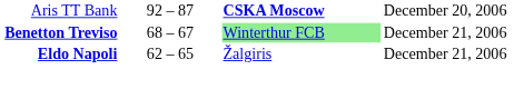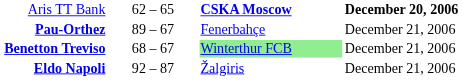Aris TT Bank | column 2: 92 – 87 -> 62 – 65
Aris TT Bank | column 4: normal -> bold
+ row: Pau-Orthez | 89 – 67 | Fenerbahçe | December 21, 2006
Eldo Napoli | column 2: 62 – 65 -> 92 – 87
